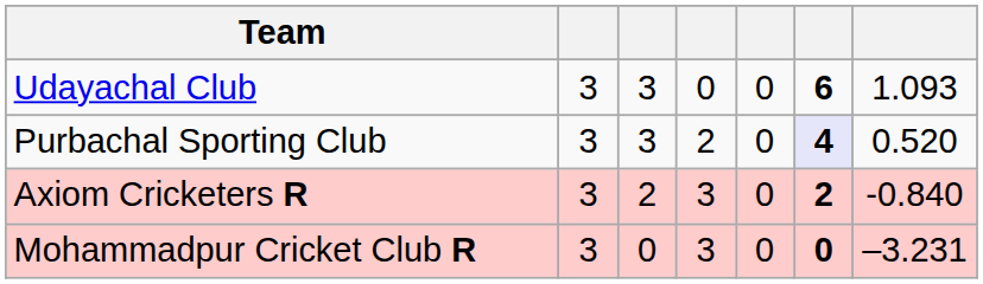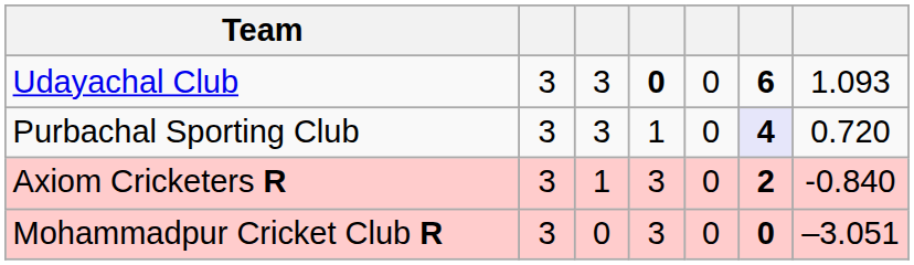Udayachal Club | column 4: normal -> bold
Purbachal Sporting Club | column 4: 2 -> 1
Purbachal Sporting Club | column 7: 0.520 -> 0.720
Axiom Cricketers R | column 3: 2 -> 1
Mohammadpur Cricket Club R | column 7: –3.231 -> –3.051
